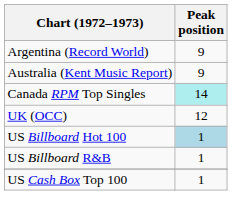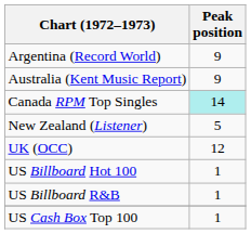+ row: New Zealand (Listener) | 5
US Billboard Hot 100 | Peak position: lightblue background -> no background
